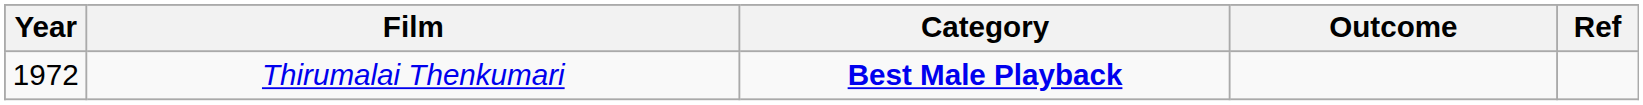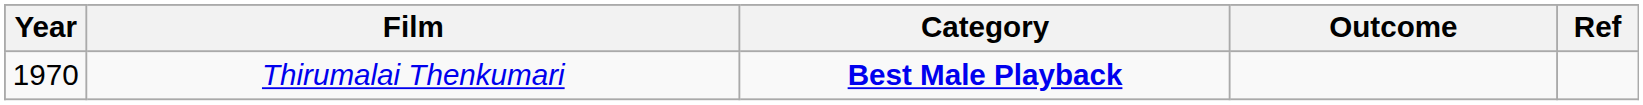Thirumalai Thenkumari | Year: 1972 -> 1970
